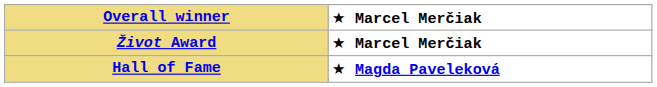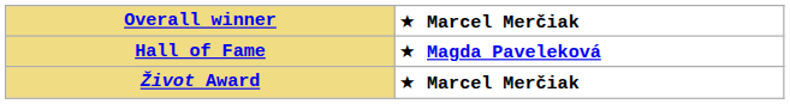rows swapped: Hall of Fame <-> Život Award
